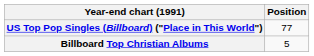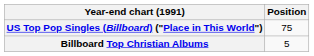US Top Pop Singles (Billboard) ("Place in This World") | Position: 77 -> 75
